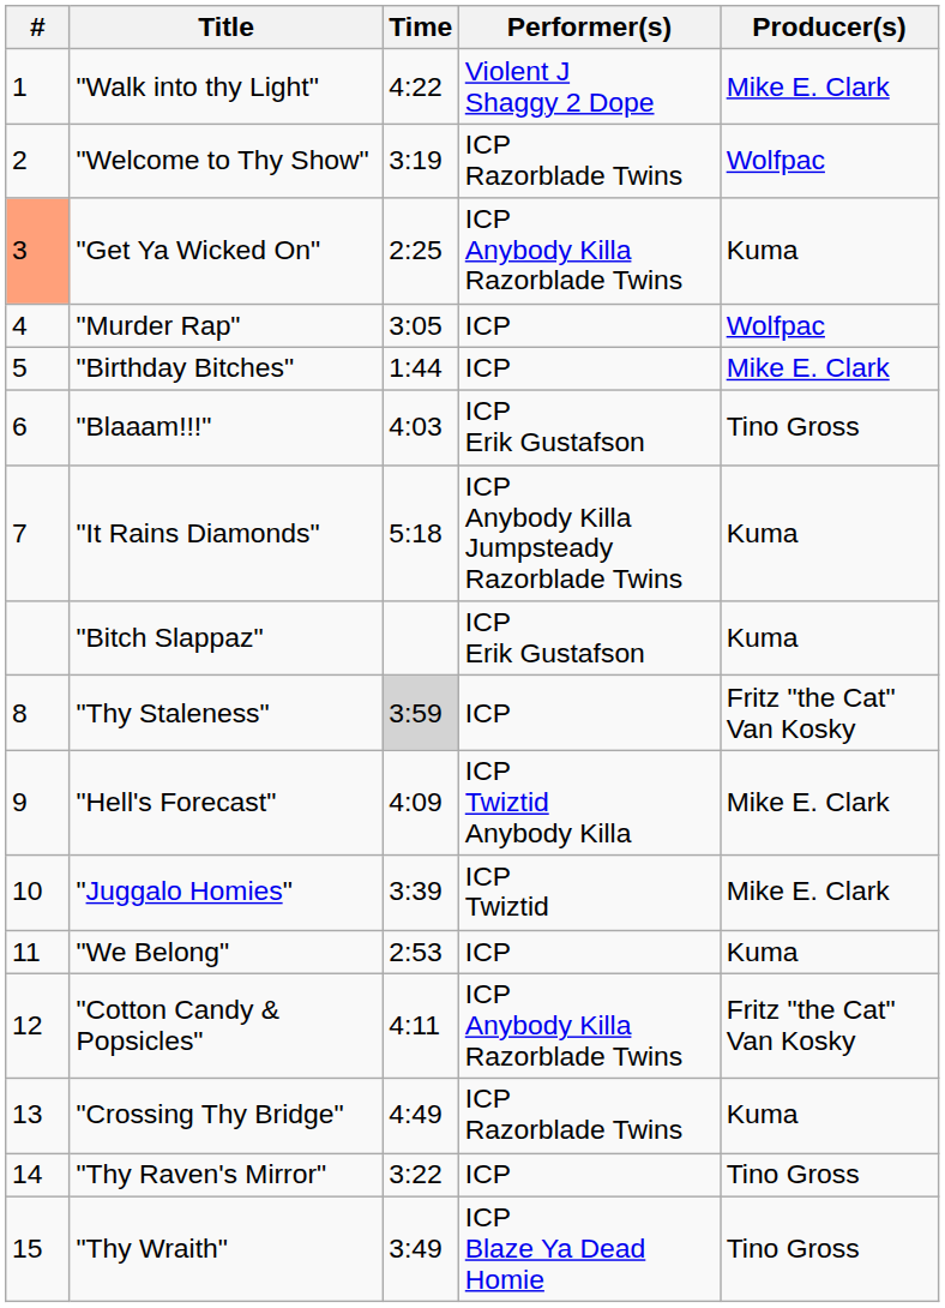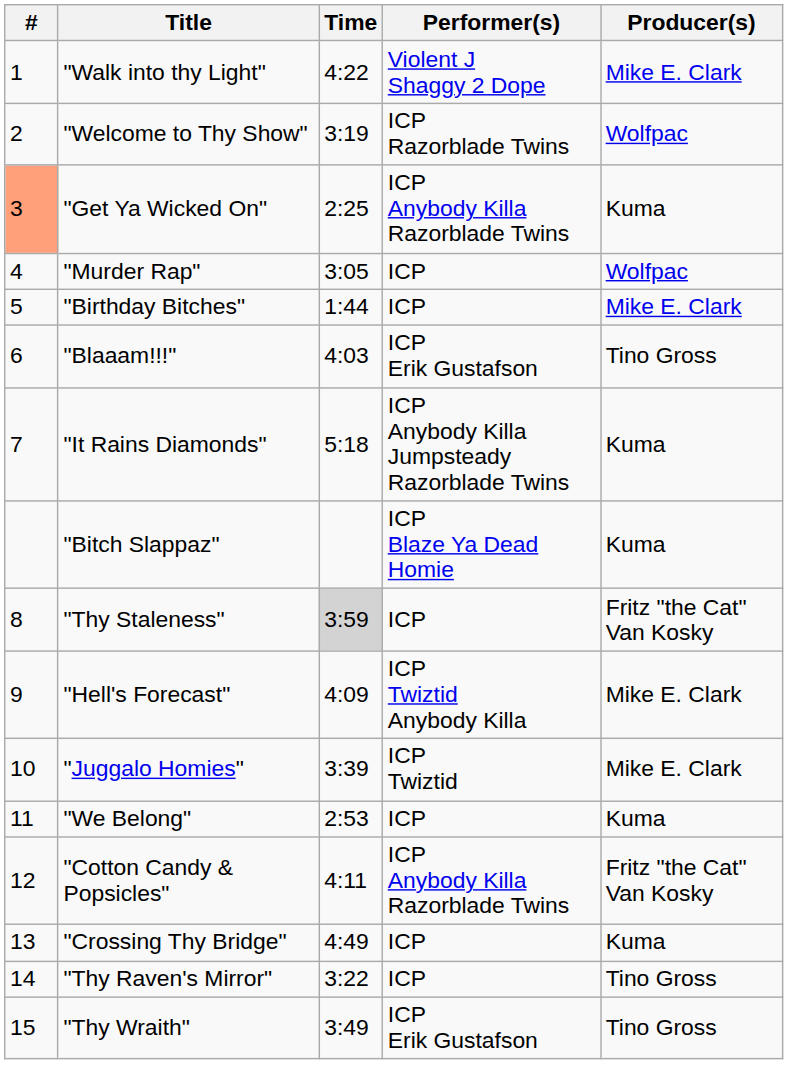"Bitch Slappaz" | Performer(s): ICP Erik Gustafson -> ICP Blaze Ya Dead Homie
"Crossing Thy Bridge" | Performer(s): ICP Razorblade Twins -> ICP
"Thy Wraith" | Performer(s): ICP Blaze Ya Dead Homie -> ICP Erik Gustafson
